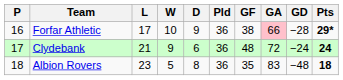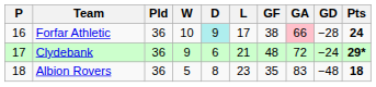columns swapped: Pld <-> L
Forfar Athletic | D: no background -> paleturquoise background
Forfar Athletic | Pts: 29* -> 24
Clydebank | Pts: 24 -> 29*
